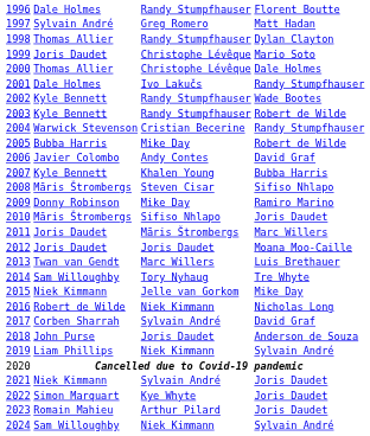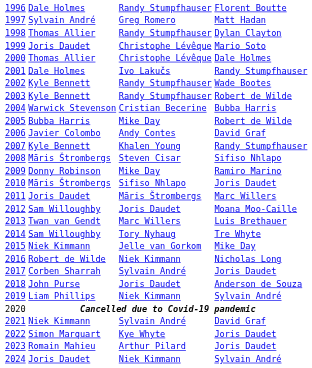2004 | column 4: Randy Stumpfhauser -> Bubba Harris
2007 | column 4: Bubba Harris -> Randy Stumpfhauser
2012 | column 2: Joris Daudet -> Sam Willoughby
2017 | column 4: David Graf -> Joris Daudet
2021 | column 4: Joris Daudet -> David Graf
2024 | column 2: Sam Willoughby -> Joris Daudet
